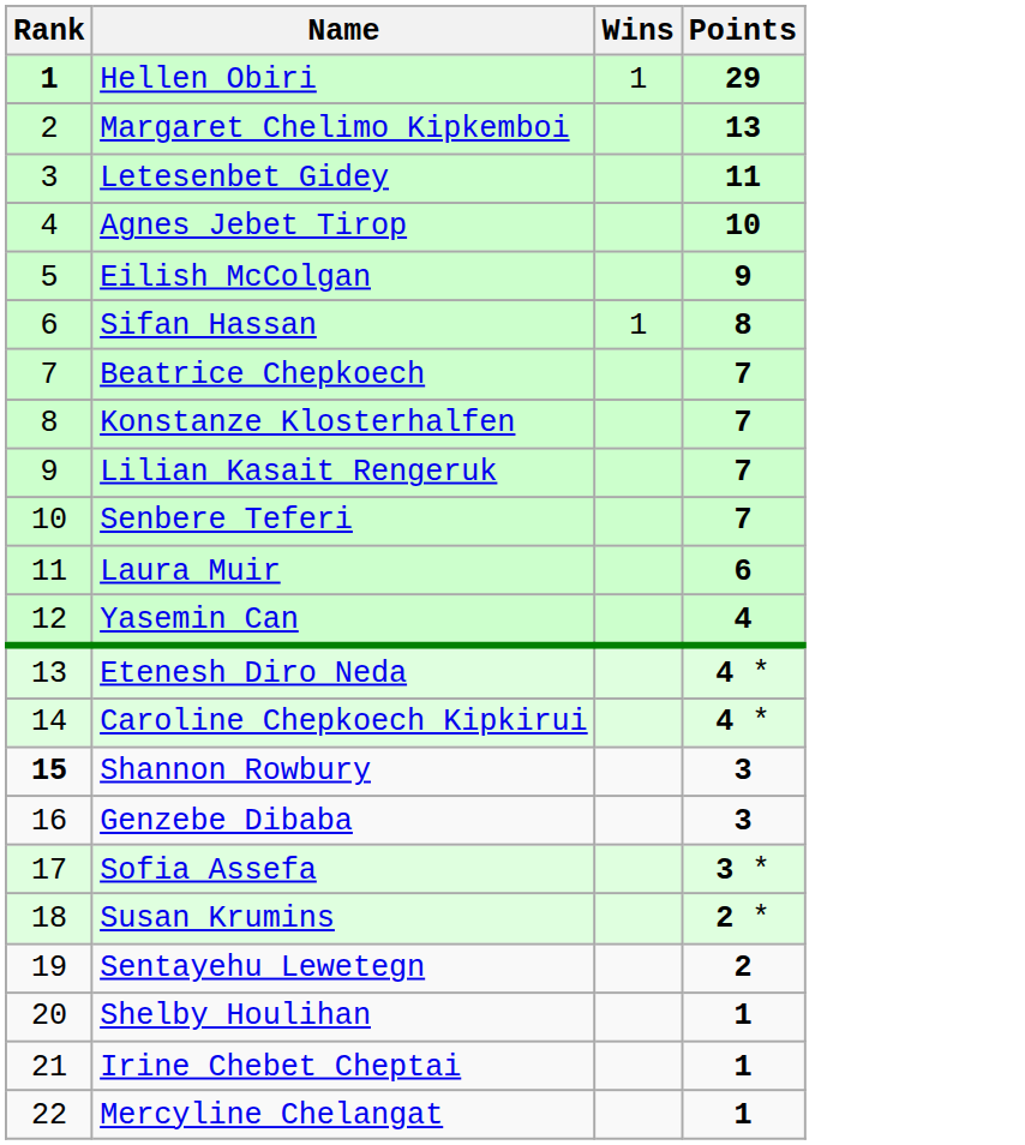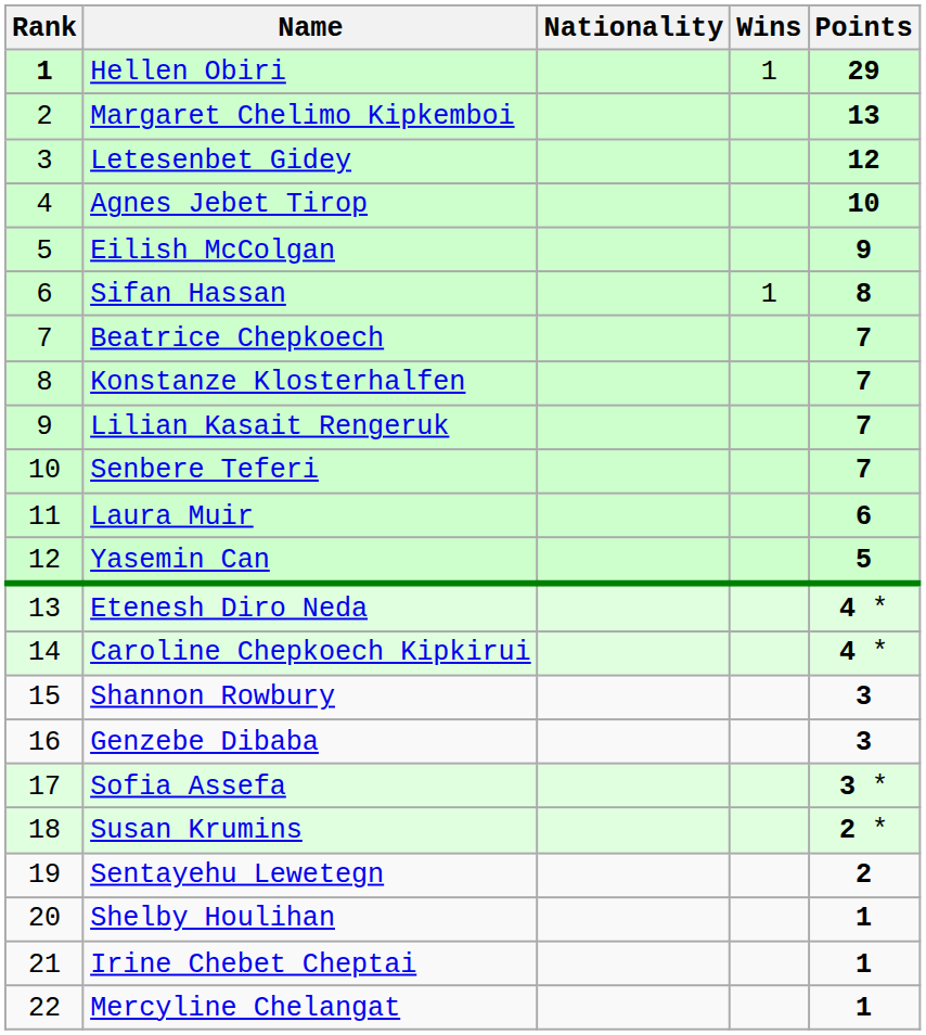+ column: Nationality
Letesenbet Gidey | Points: 11 -> 12
Yasemin Can | Points: 4 -> 5
Shannon Rowbury | Rank: bold -> normal
